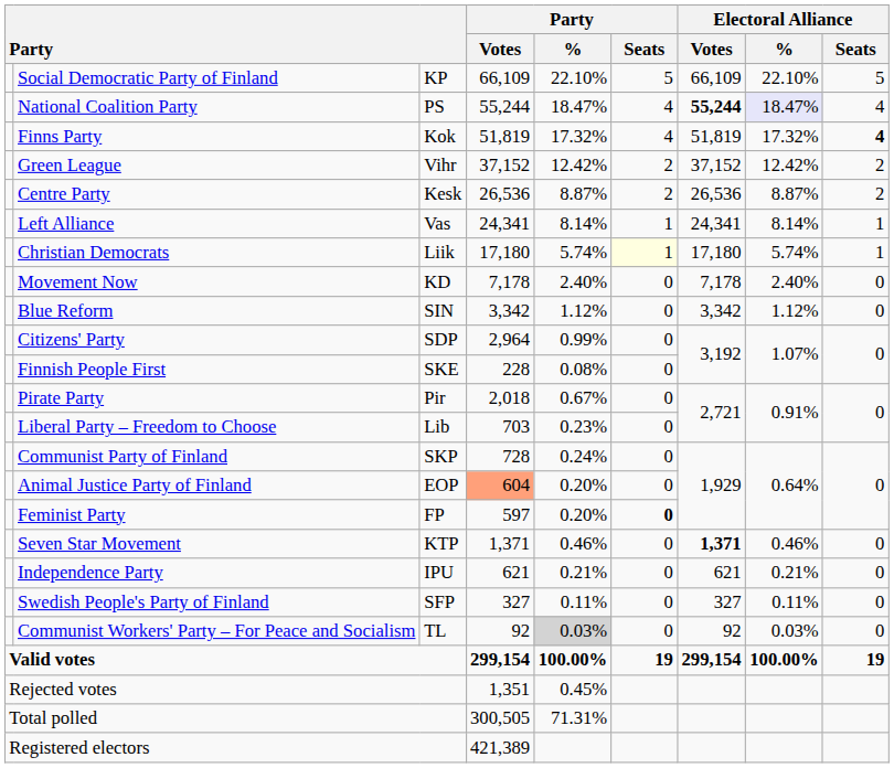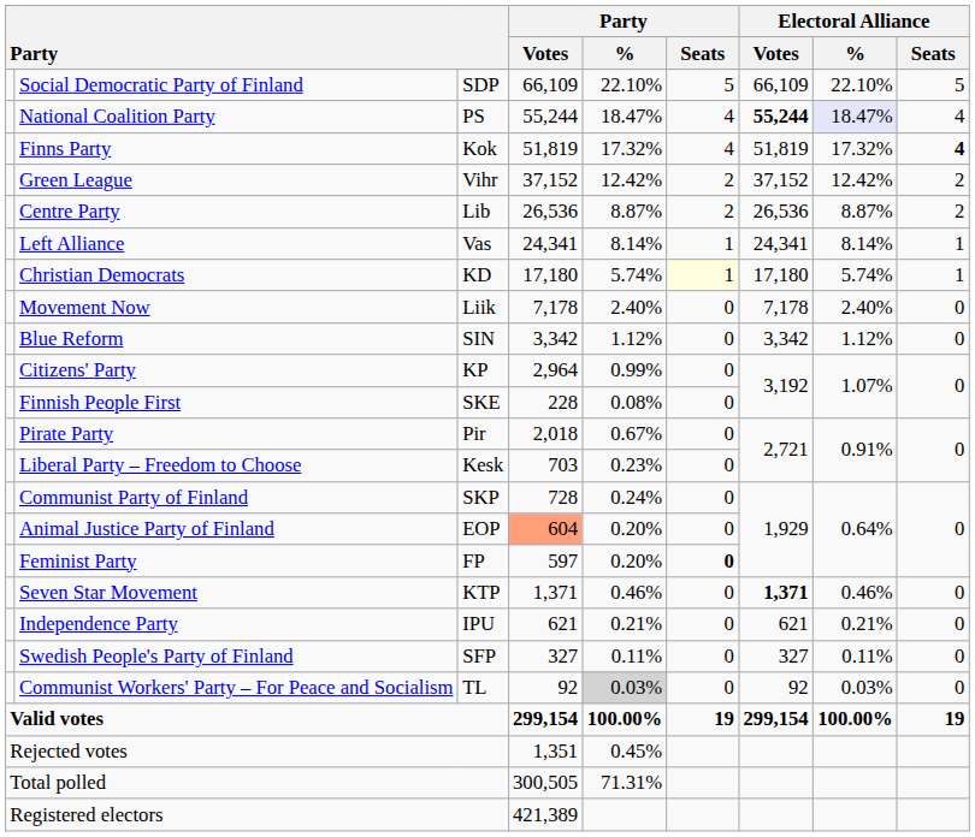Social Democratic Party of Finland | column 3: KP -> SDP
Centre Party | column 3: Kesk -> Lib
Christian Democrats | column 3: Liik -> KD
Movement Now | column 3: KD -> Liik
Citizens' Party | column 3: SDP -> KP
Liberal Party – Freedom to Choose | column 3: Lib -> Kesk
